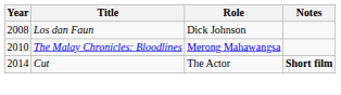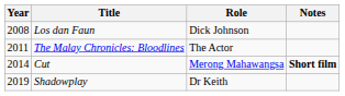The Malay Chronicles: Bloodlines | Year: 2010 -> 2011
The Malay Chronicles: Bloodlines | Role: Merong Mahawangsa -> The Actor
Cut | Role: The Actor -> Merong Mahawangsa
+ row: 2019 | Shadowplay | Dr Keith
